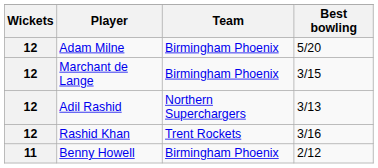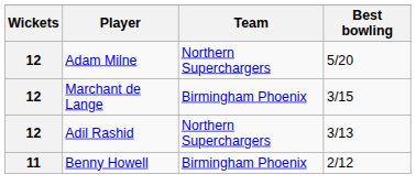Adam Milne | Team: Birmingham Phoenix -> Northern Superchargers
- row: 12 | Rashid Khan | Trent Rockets | 3/16
